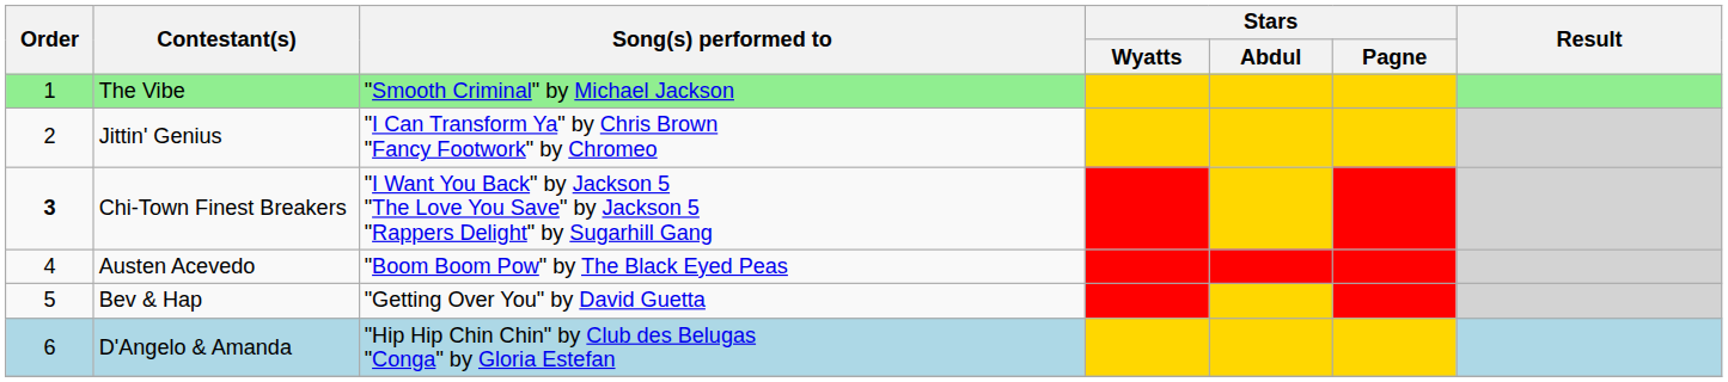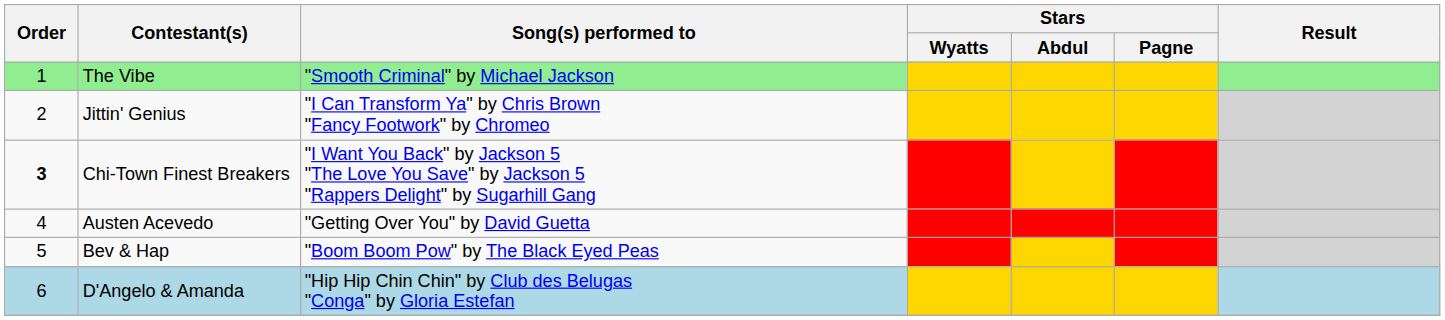Austen Acevedo | Song(s) performed to: "Boom Boom Pow" by The Black Eyed Peas -> "Getting Over You" by David Guetta
Bev & Hap | Song(s) performed to: "Getting Over You" by David Guetta -> "Boom Boom Pow" by The Black Eyed Peas
